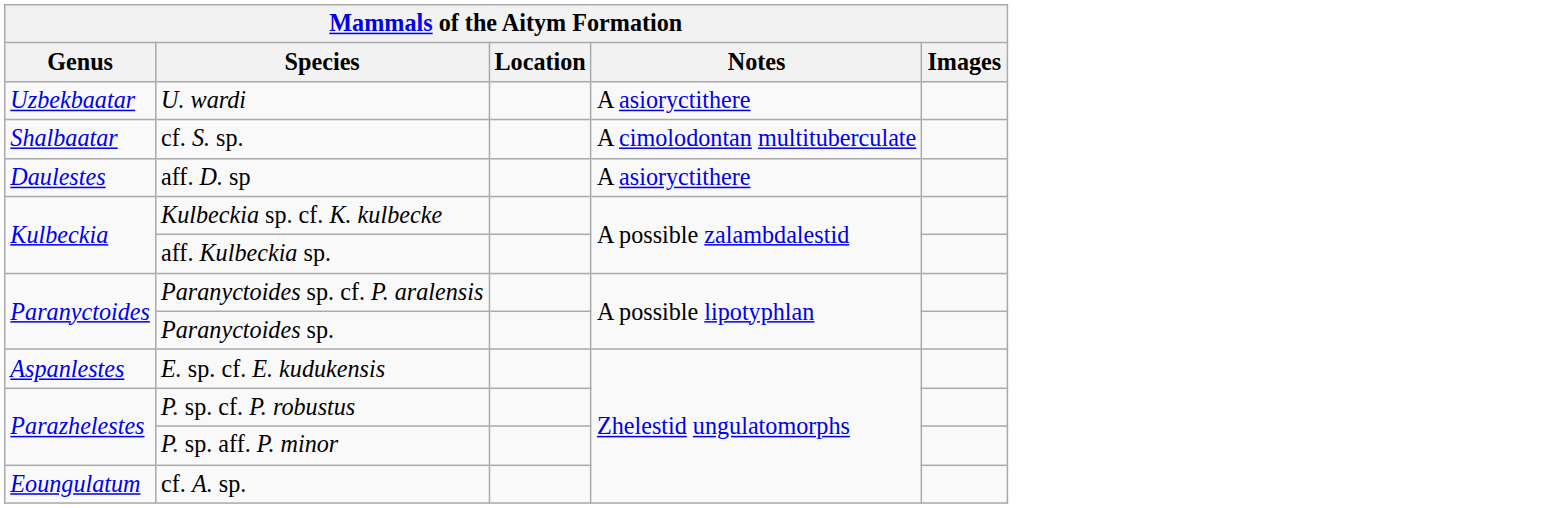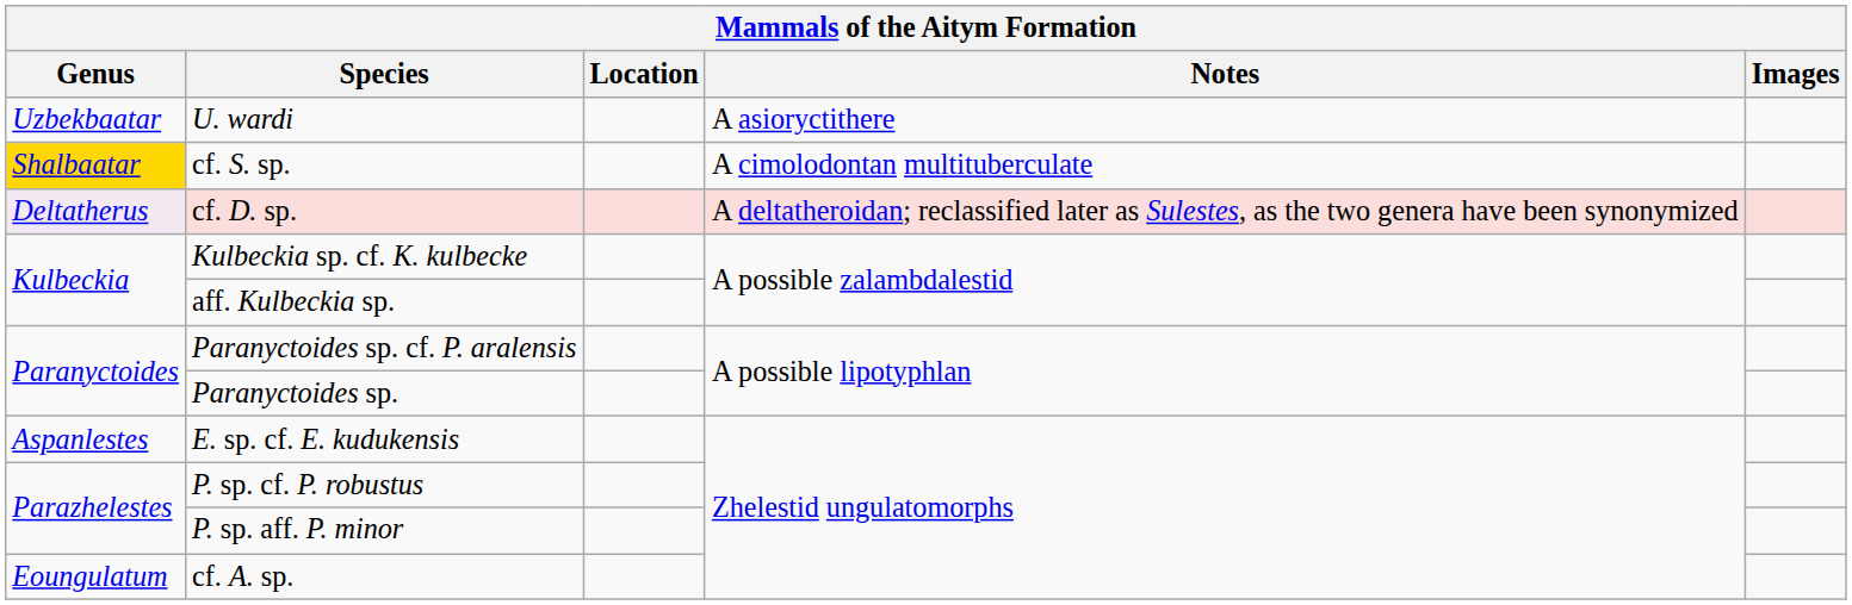cf. S. sp. | Genus: no background -> gold background
+ row: Deltatherus | cf. D. sp. | A deltatheroidan; reclassified later as Sulestes, as the two genera have been synonymized
- row: Daulestes | aff. D. sp | A asioryctithere
